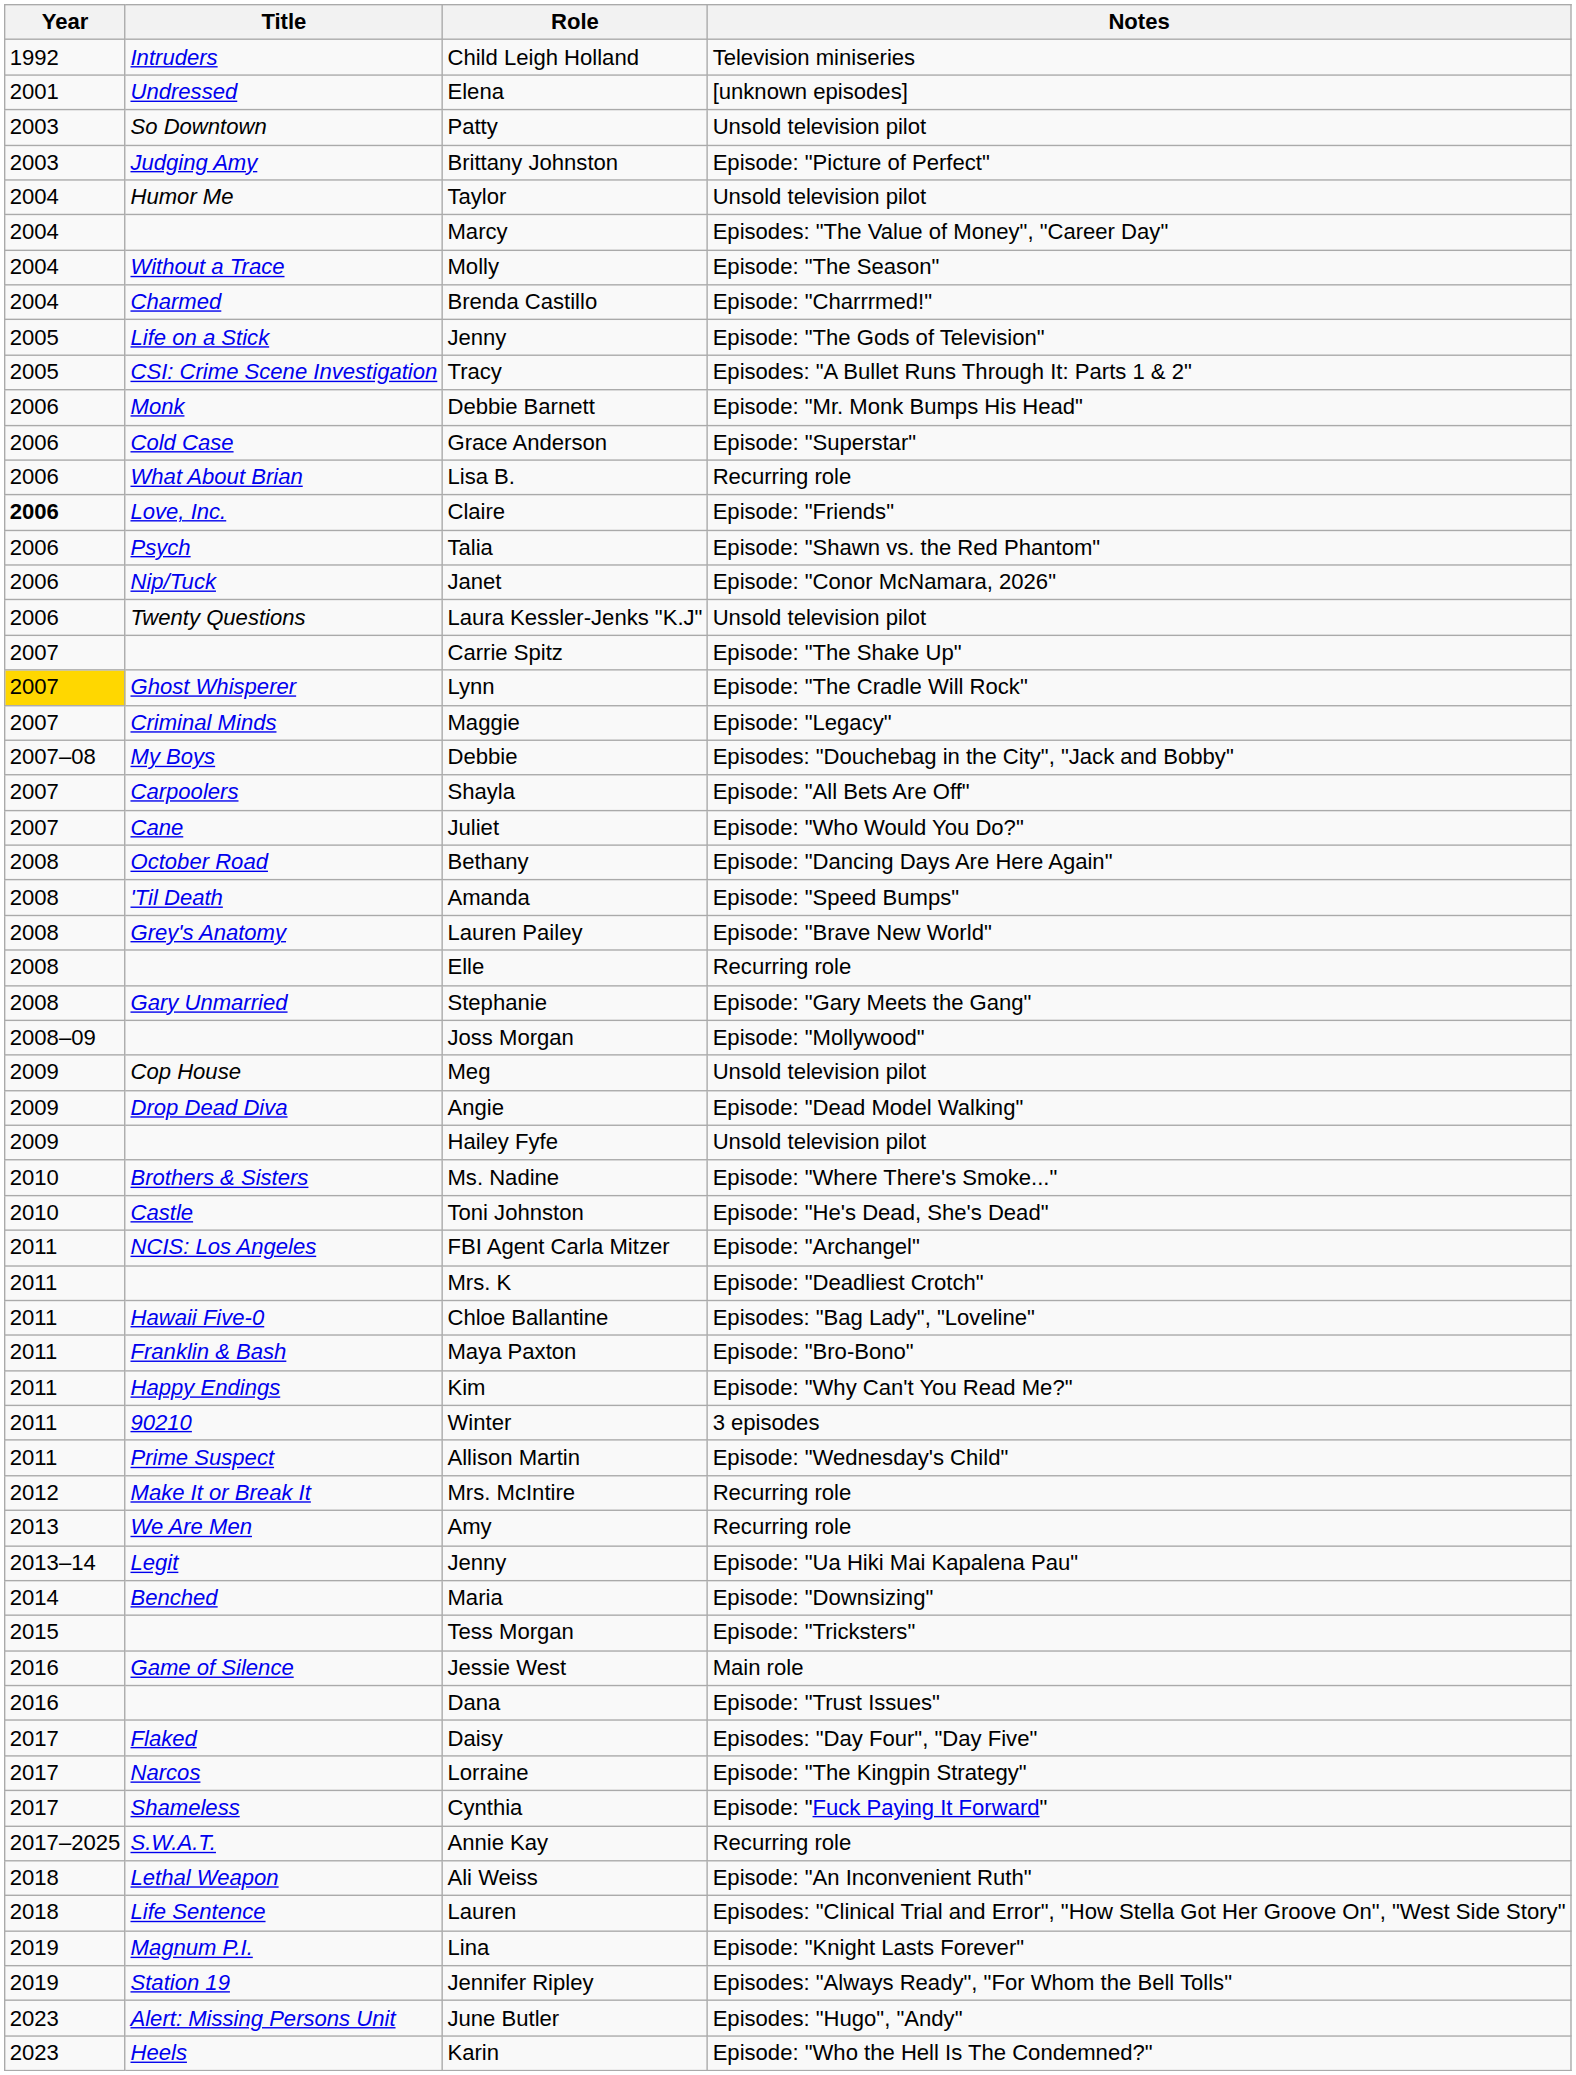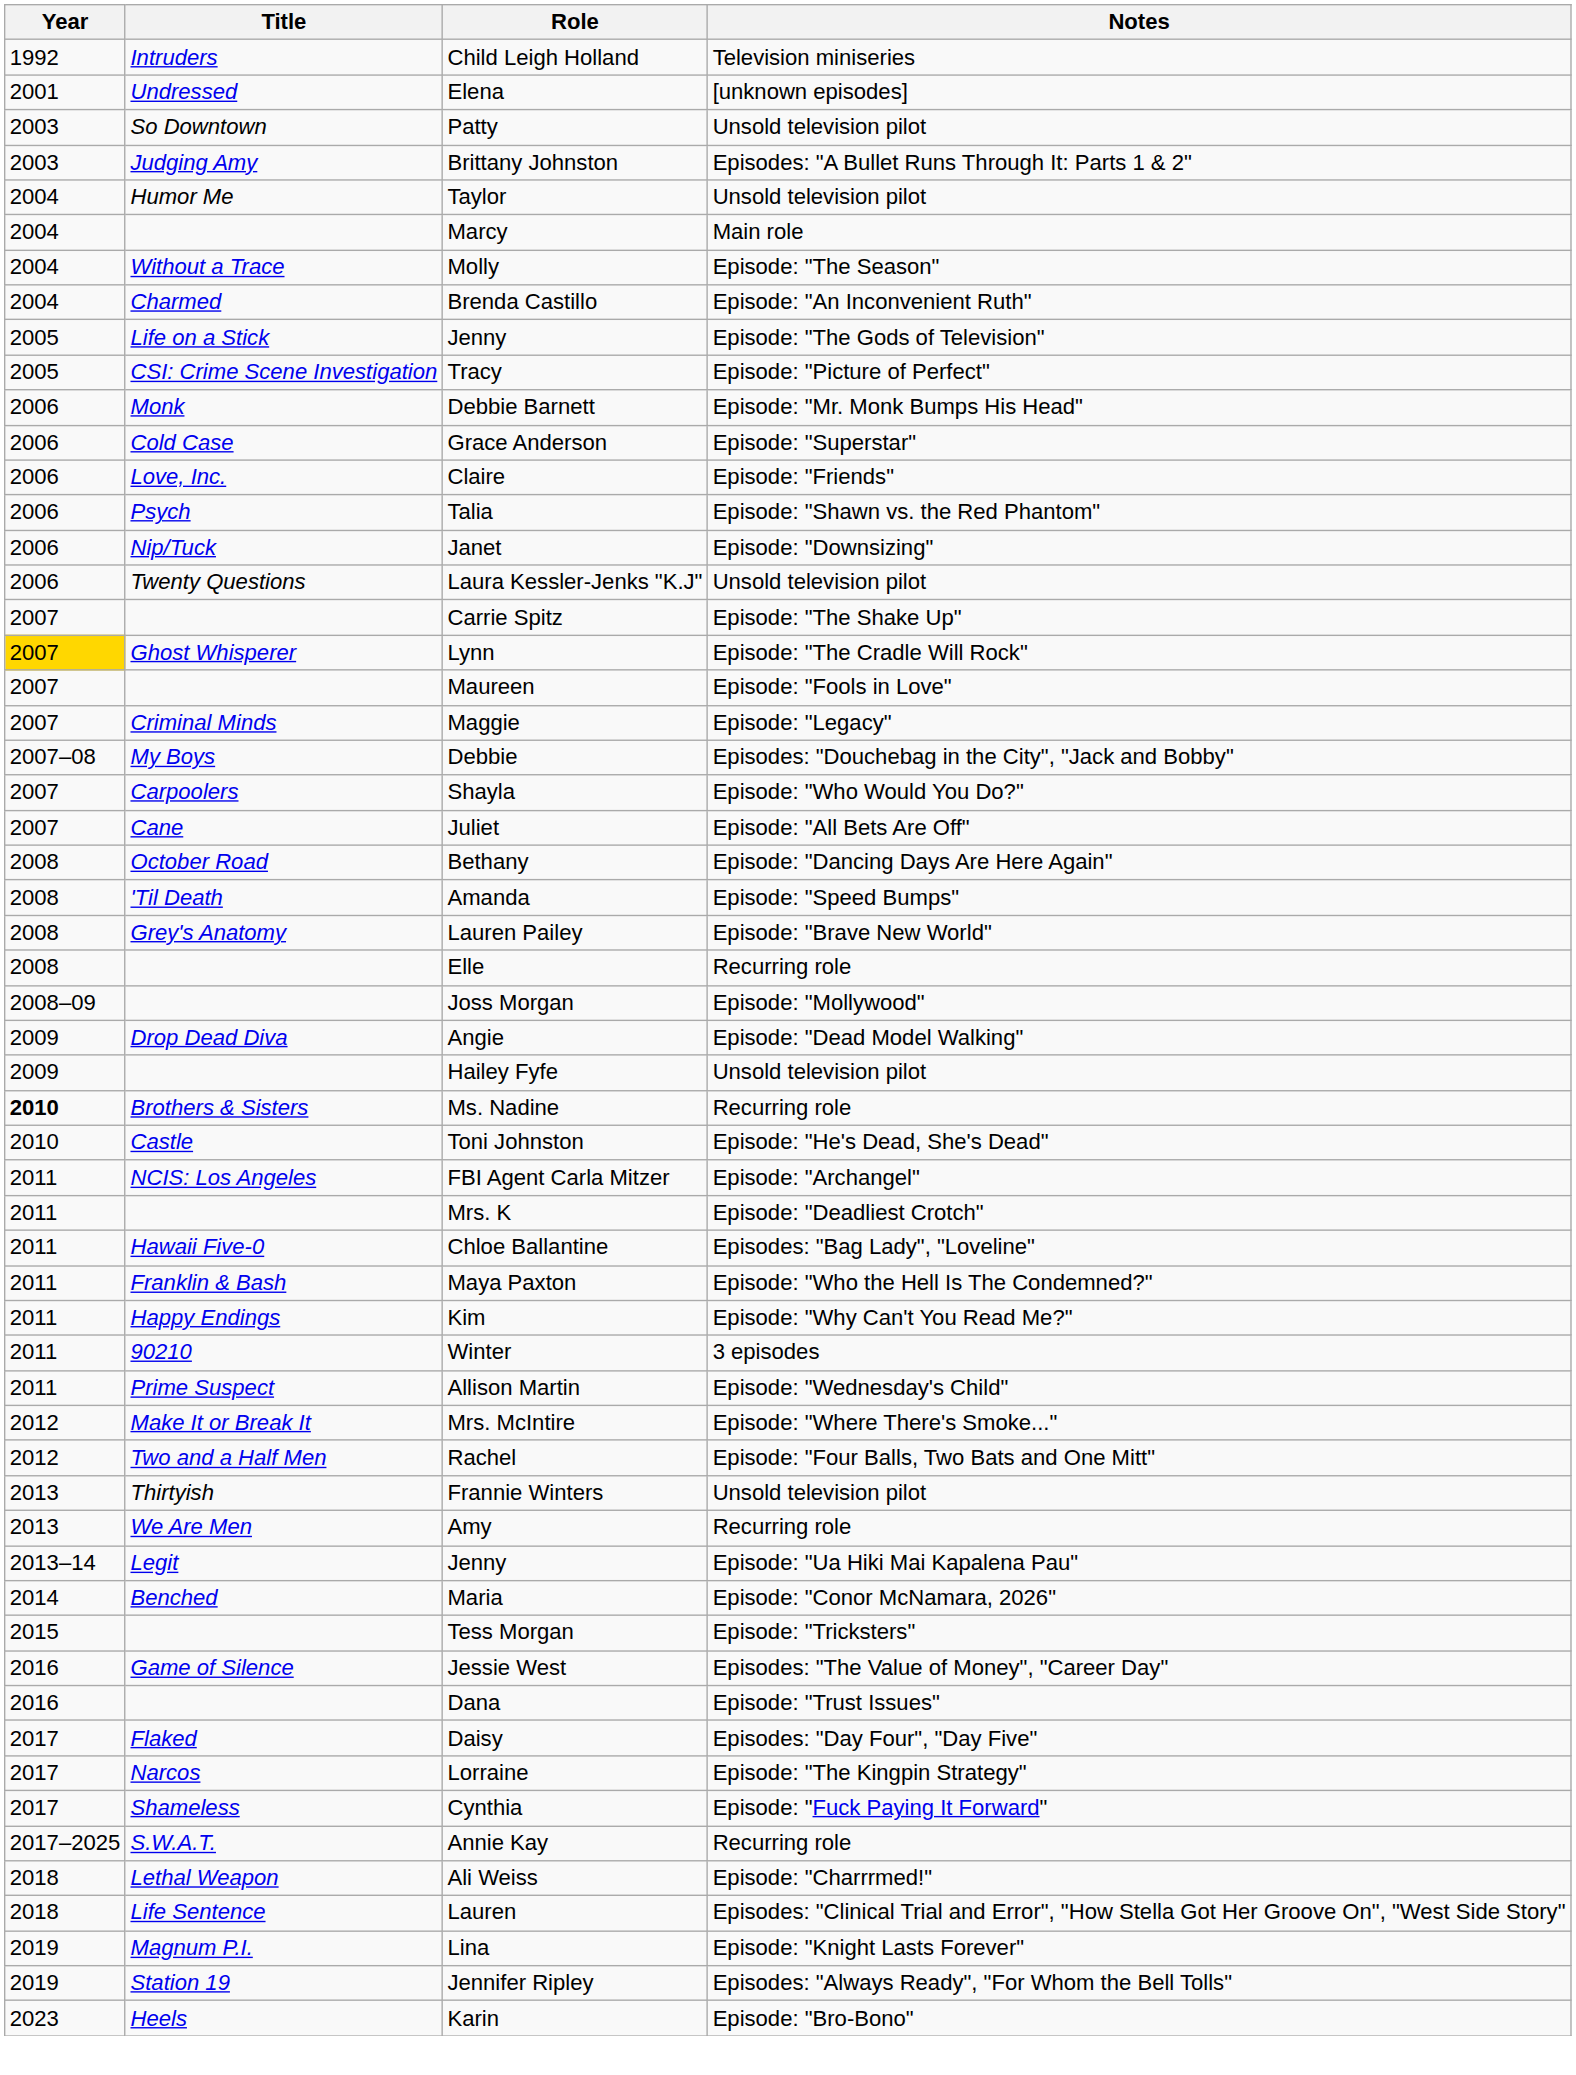Brittany Johnston | Notes: Episode: "Picture of Perfect" -> Episodes: "A Bullet Runs Through It: Parts 1 & 2"
Marcy | Notes: Episodes: "The Value of Money", "Career Day" -> Main role
Brenda Castillo | Notes: Episode: "Charrrmed!" -> Episode: "An Inconvenient Ruth"
Tracy | Notes: Episodes: "A Bullet Runs Through It: Parts 1 & 2" -> Episode: "Picture of Perfect"
- row: 2006 | What About Brian | Lisa B. | Recurring role
Claire | Year: bold -> normal
Janet | Notes: Episode: "Conor McNamara, 2026" -> Episode: "Downsizing"
+ row: 2007 | Maureen | Episode: "Fools in Love"
Shayla | Notes: Episode: "All Bets Are Off" -> Episode: "Who Would You Do?"
Juliet | Notes: Episode: "Who Would You Do?" -> Episode: "All Bets Are Off"
- row: 2008 | Gary Unmarried | Stephanie | Episode: "Gary Meets the Gang"
- row: 2009 | Cop House | Meg | Unsold television pilot
Ms. Nadine | Year: normal -> bold
Ms. Nadine | Notes: Episode: "Where There's Smoke..." -> Recurring role
Maya Paxton | Notes: Episode: "Bro-Bono" -> Episode: "Who the Hell Is The Condemned?"
Mrs. McIntire | Notes: Recurring role -> Episode: "Where There's Smoke..."
+ row: 2012 | Two and a Half Men | Rachel | Episode: "Four Balls, Two Bats and One Mitt"
+ row: 2013 | Thirtyish | Frannie Winters | Unsold television pilot
Maria | Notes: Episode: "Downsizing" -> Episode: "Conor McNamara, 2026"
Jessie West | Notes: Main role -> Episodes: "The Value of Money", "Career Day"
Ali Weiss | Notes: Episode: "An Inconvenient Ruth" -> Episode: "Charrrmed!"
- row: 2023 | Alert: Missing Persons Unit | June Butler | Episodes: "Hugo", "Andy"
Karin | Notes: Episode: "Who the Hell Is The Condemned?" -> Episode: "Bro-Bono"
